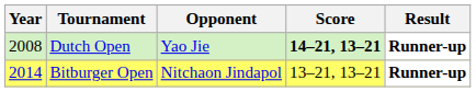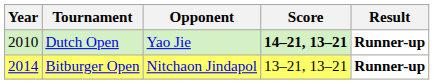Dutch Open | Year: 2008 -> 2010
